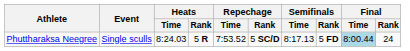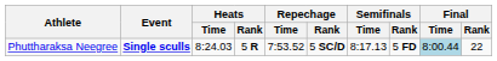Phuttharaksa Neegree | Event: normal -> bold
Phuttharaksa Neegree | Final / Rank: 24 -> 22
